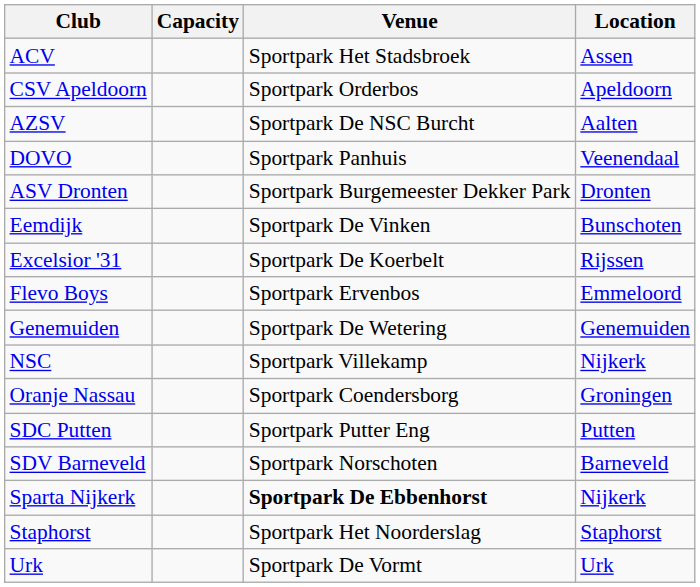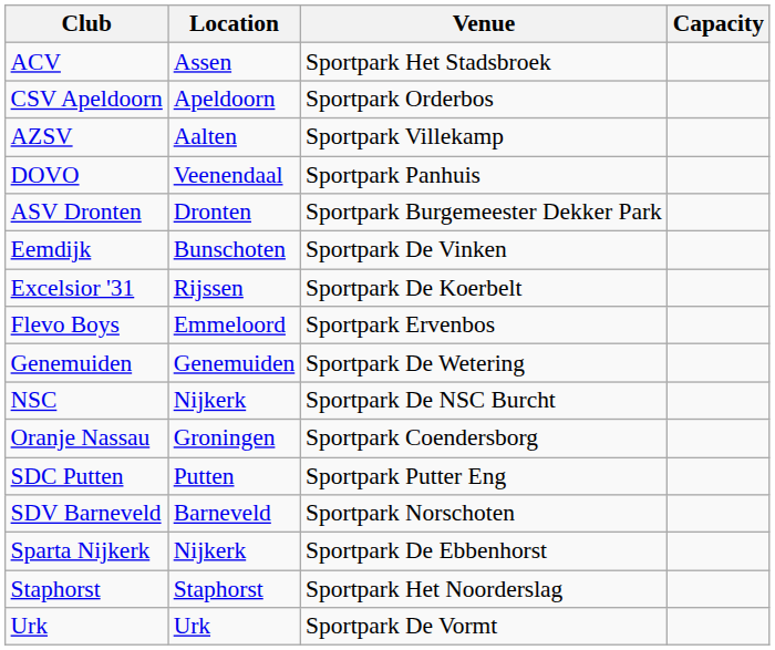columns swapped: Location <-> Capacity
AZSV | Venue: Sportpark De NSC Burcht -> Sportpark Villekamp
NSC | Venue: Sportpark Villekamp -> Sportpark De NSC Burcht
Sparta Nijkerk | Venue: bold -> normal
